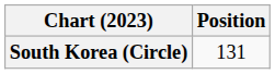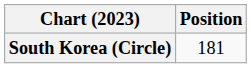South Korea (Circle) | Position: 131 -> 181
